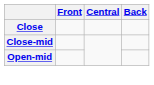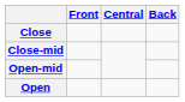+ row: Open
